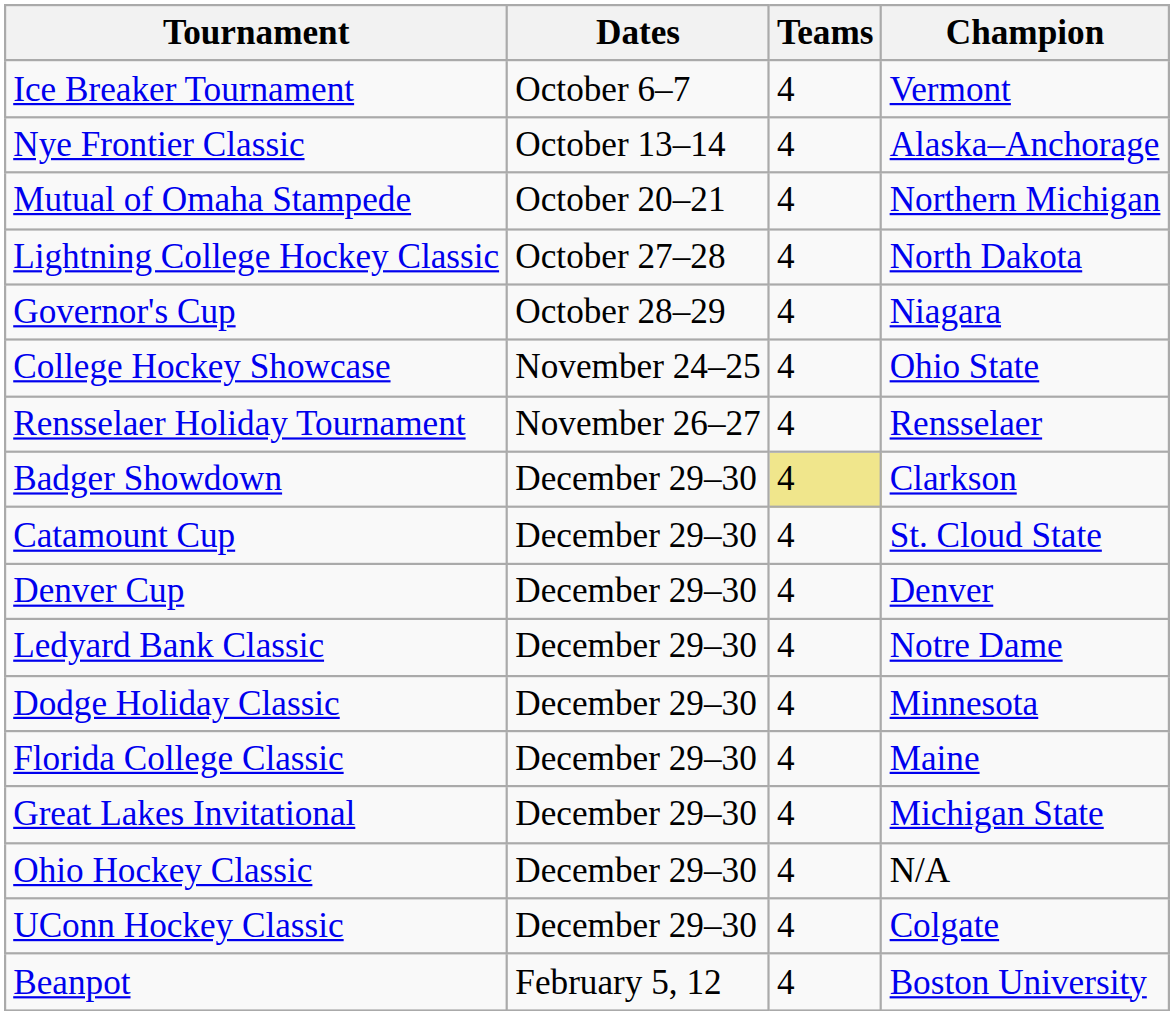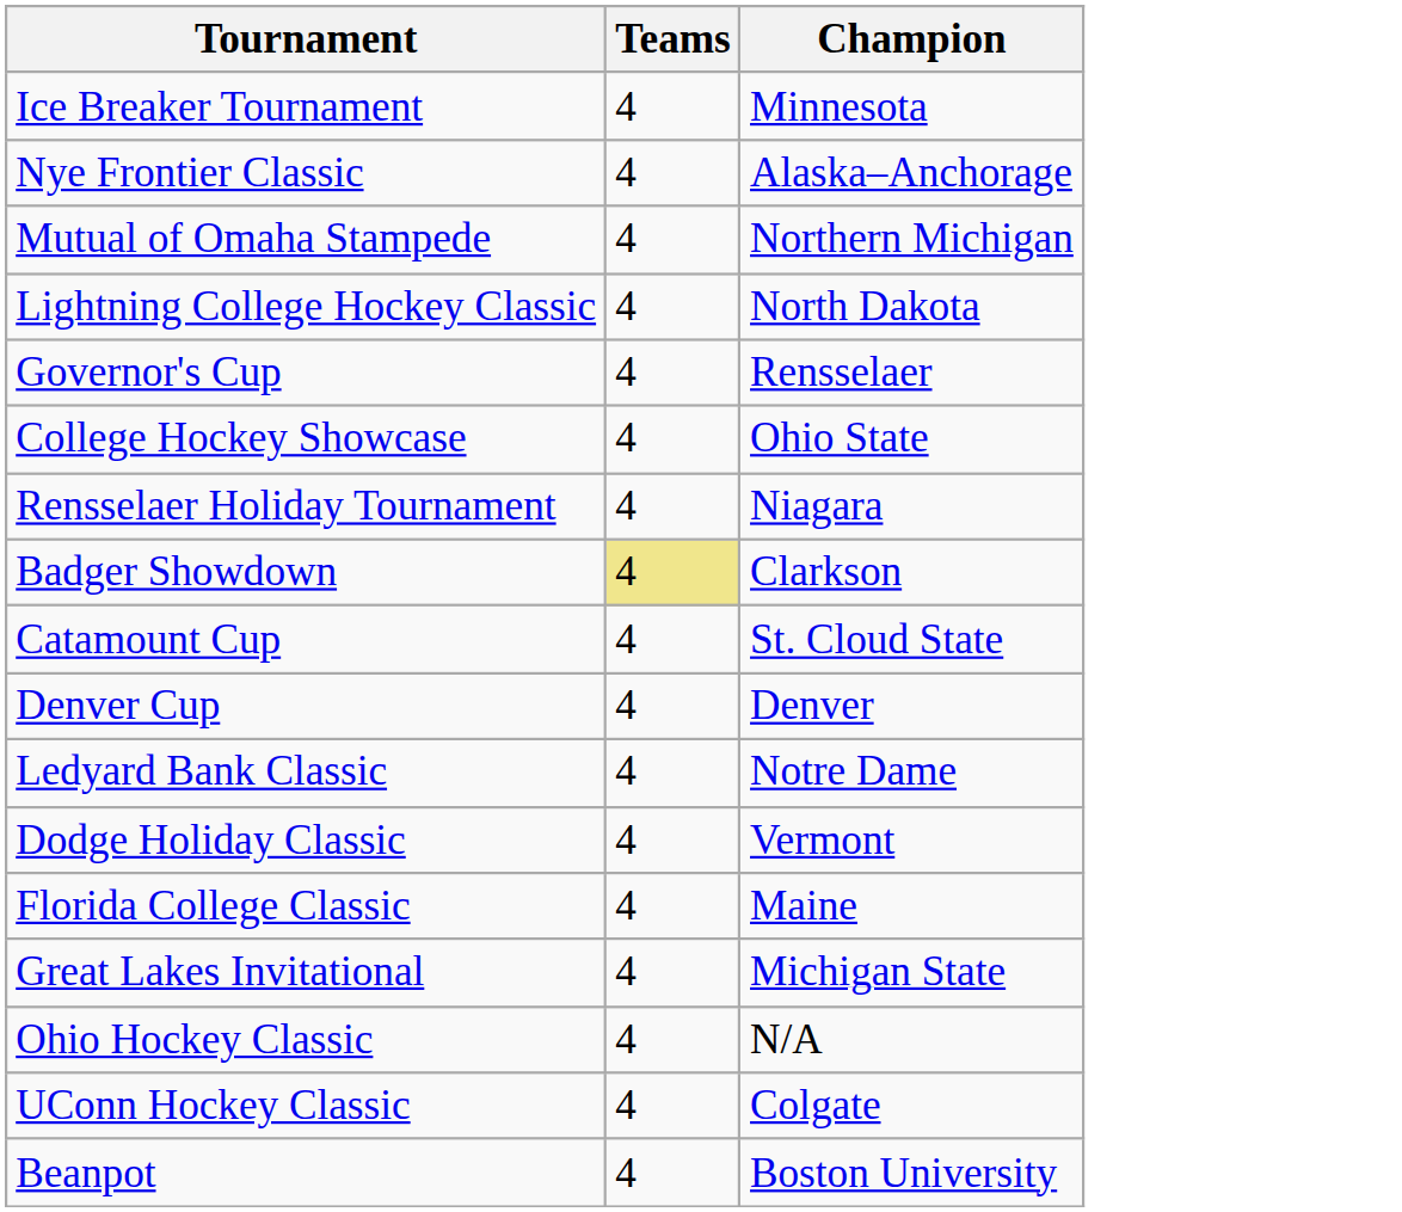- column: Dates | October 6–7 | October 13–14 | October 20–21 | October 27–28 | October 28–29 | November 24–25 | November 26–27 | December 29–30 | December 29–30 | December 29–30 | December 29–30 | December 29–30 | December 29–30 | December 29–30 | December 29–30 | December 29–30 | February 5, 12
Ice Breaker Tournament | Champion: Vermont -> Minnesota
Governor's Cup | Champion: Niagara -> Rensselaer
Rensselaer Holiday Tournament | Champion: Rensselaer -> Niagara
Dodge Holiday Classic | Champion: Minnesota -> Vermont
